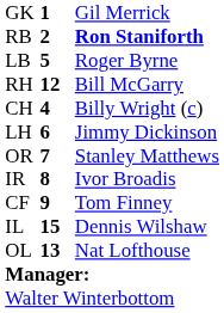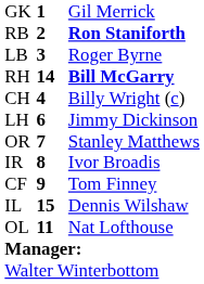LB | column 2: 5 -> 3
RH | column 2: 12 -> 14
RH | column 3: normal -> bold
OL | column 2: 13 -> 11
